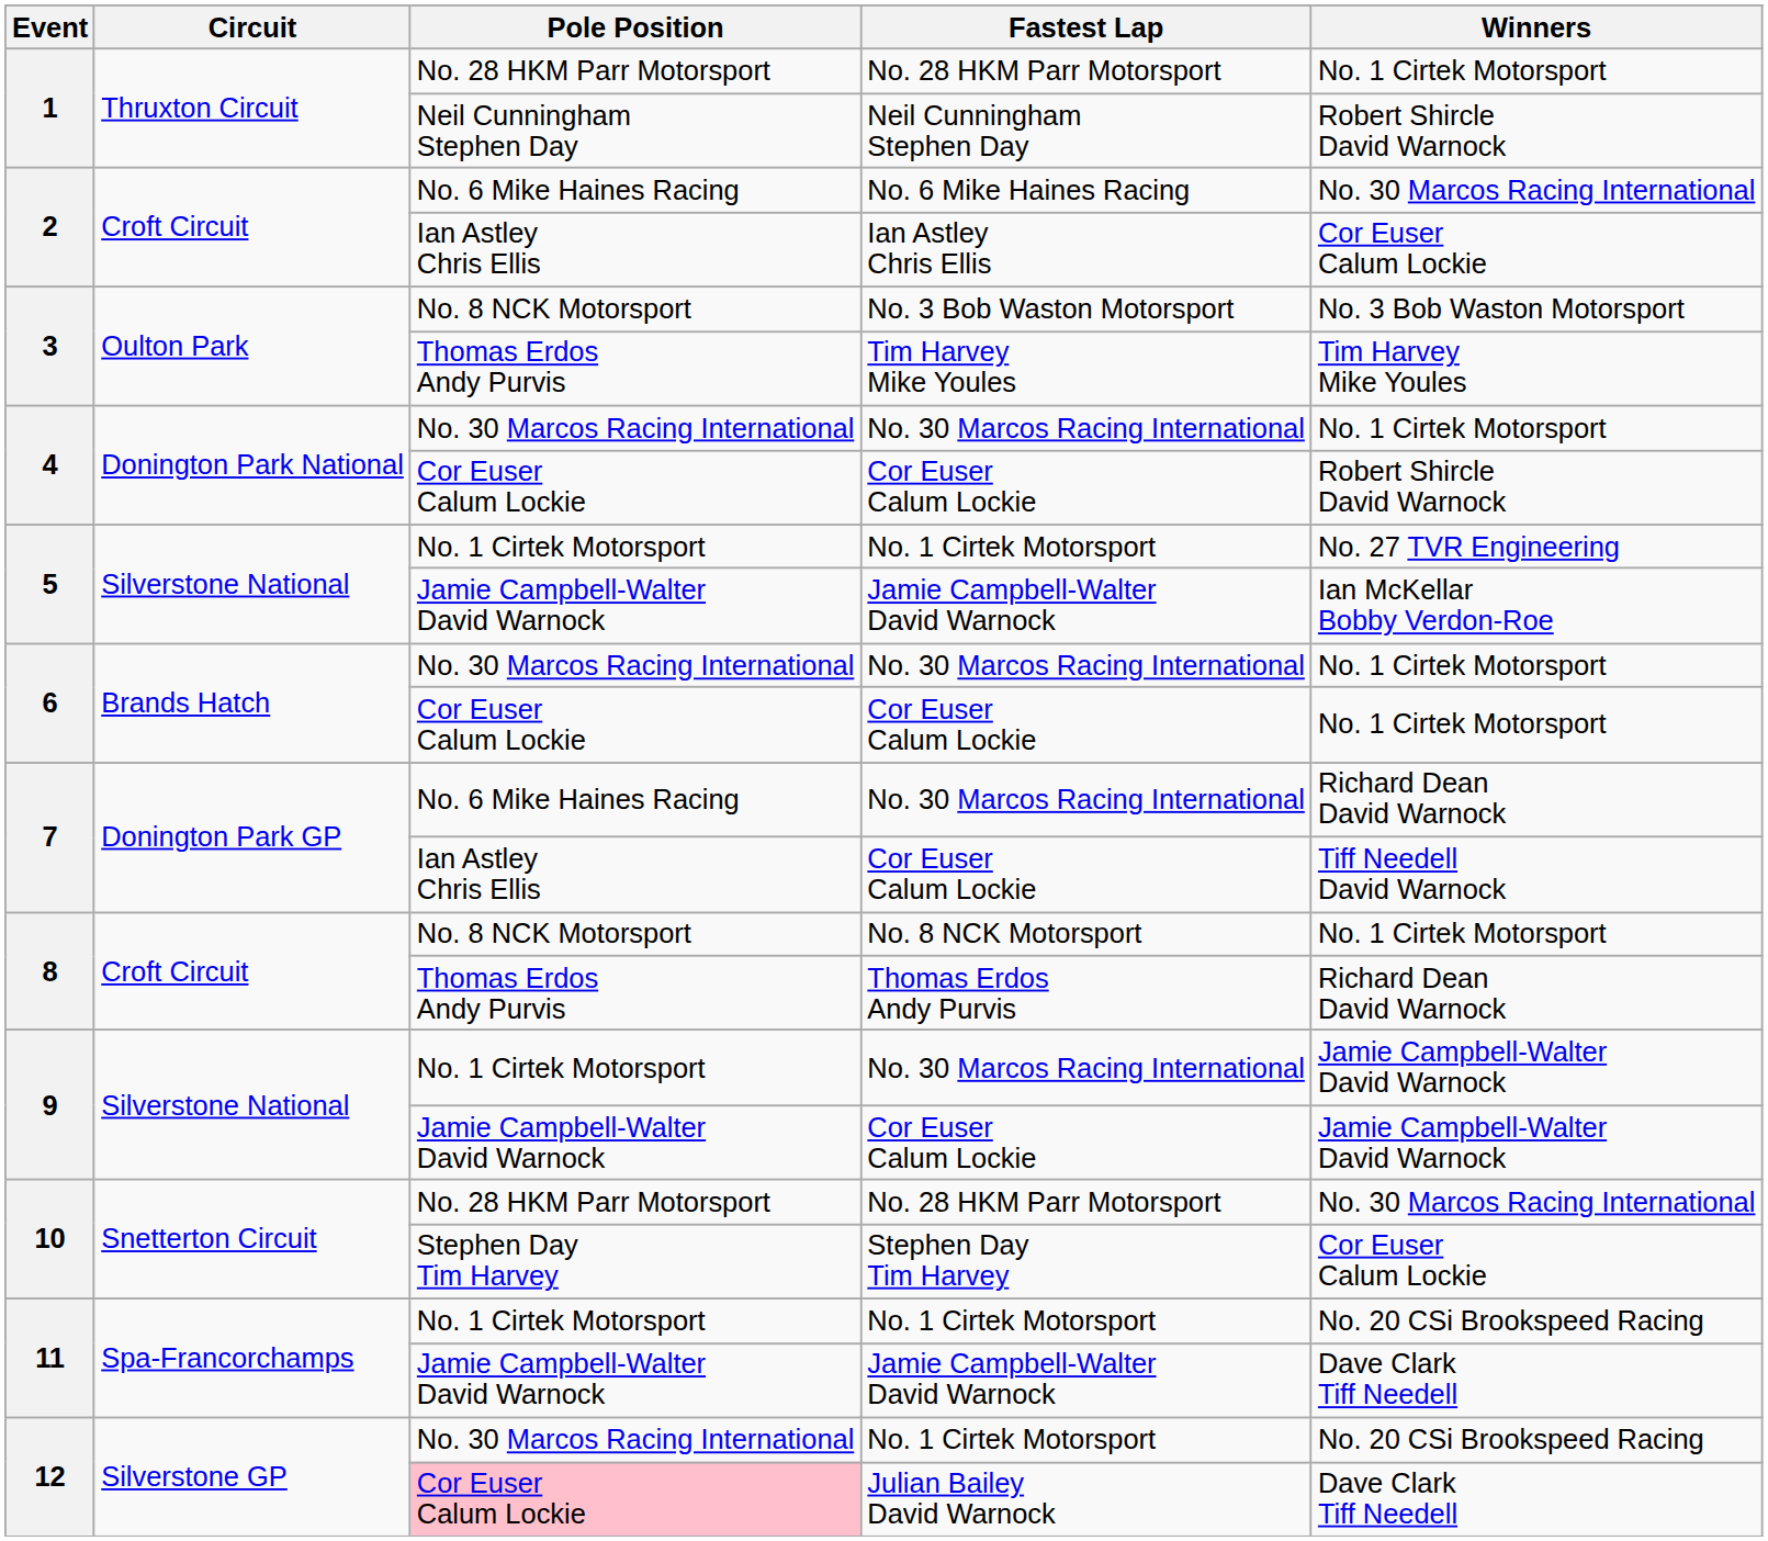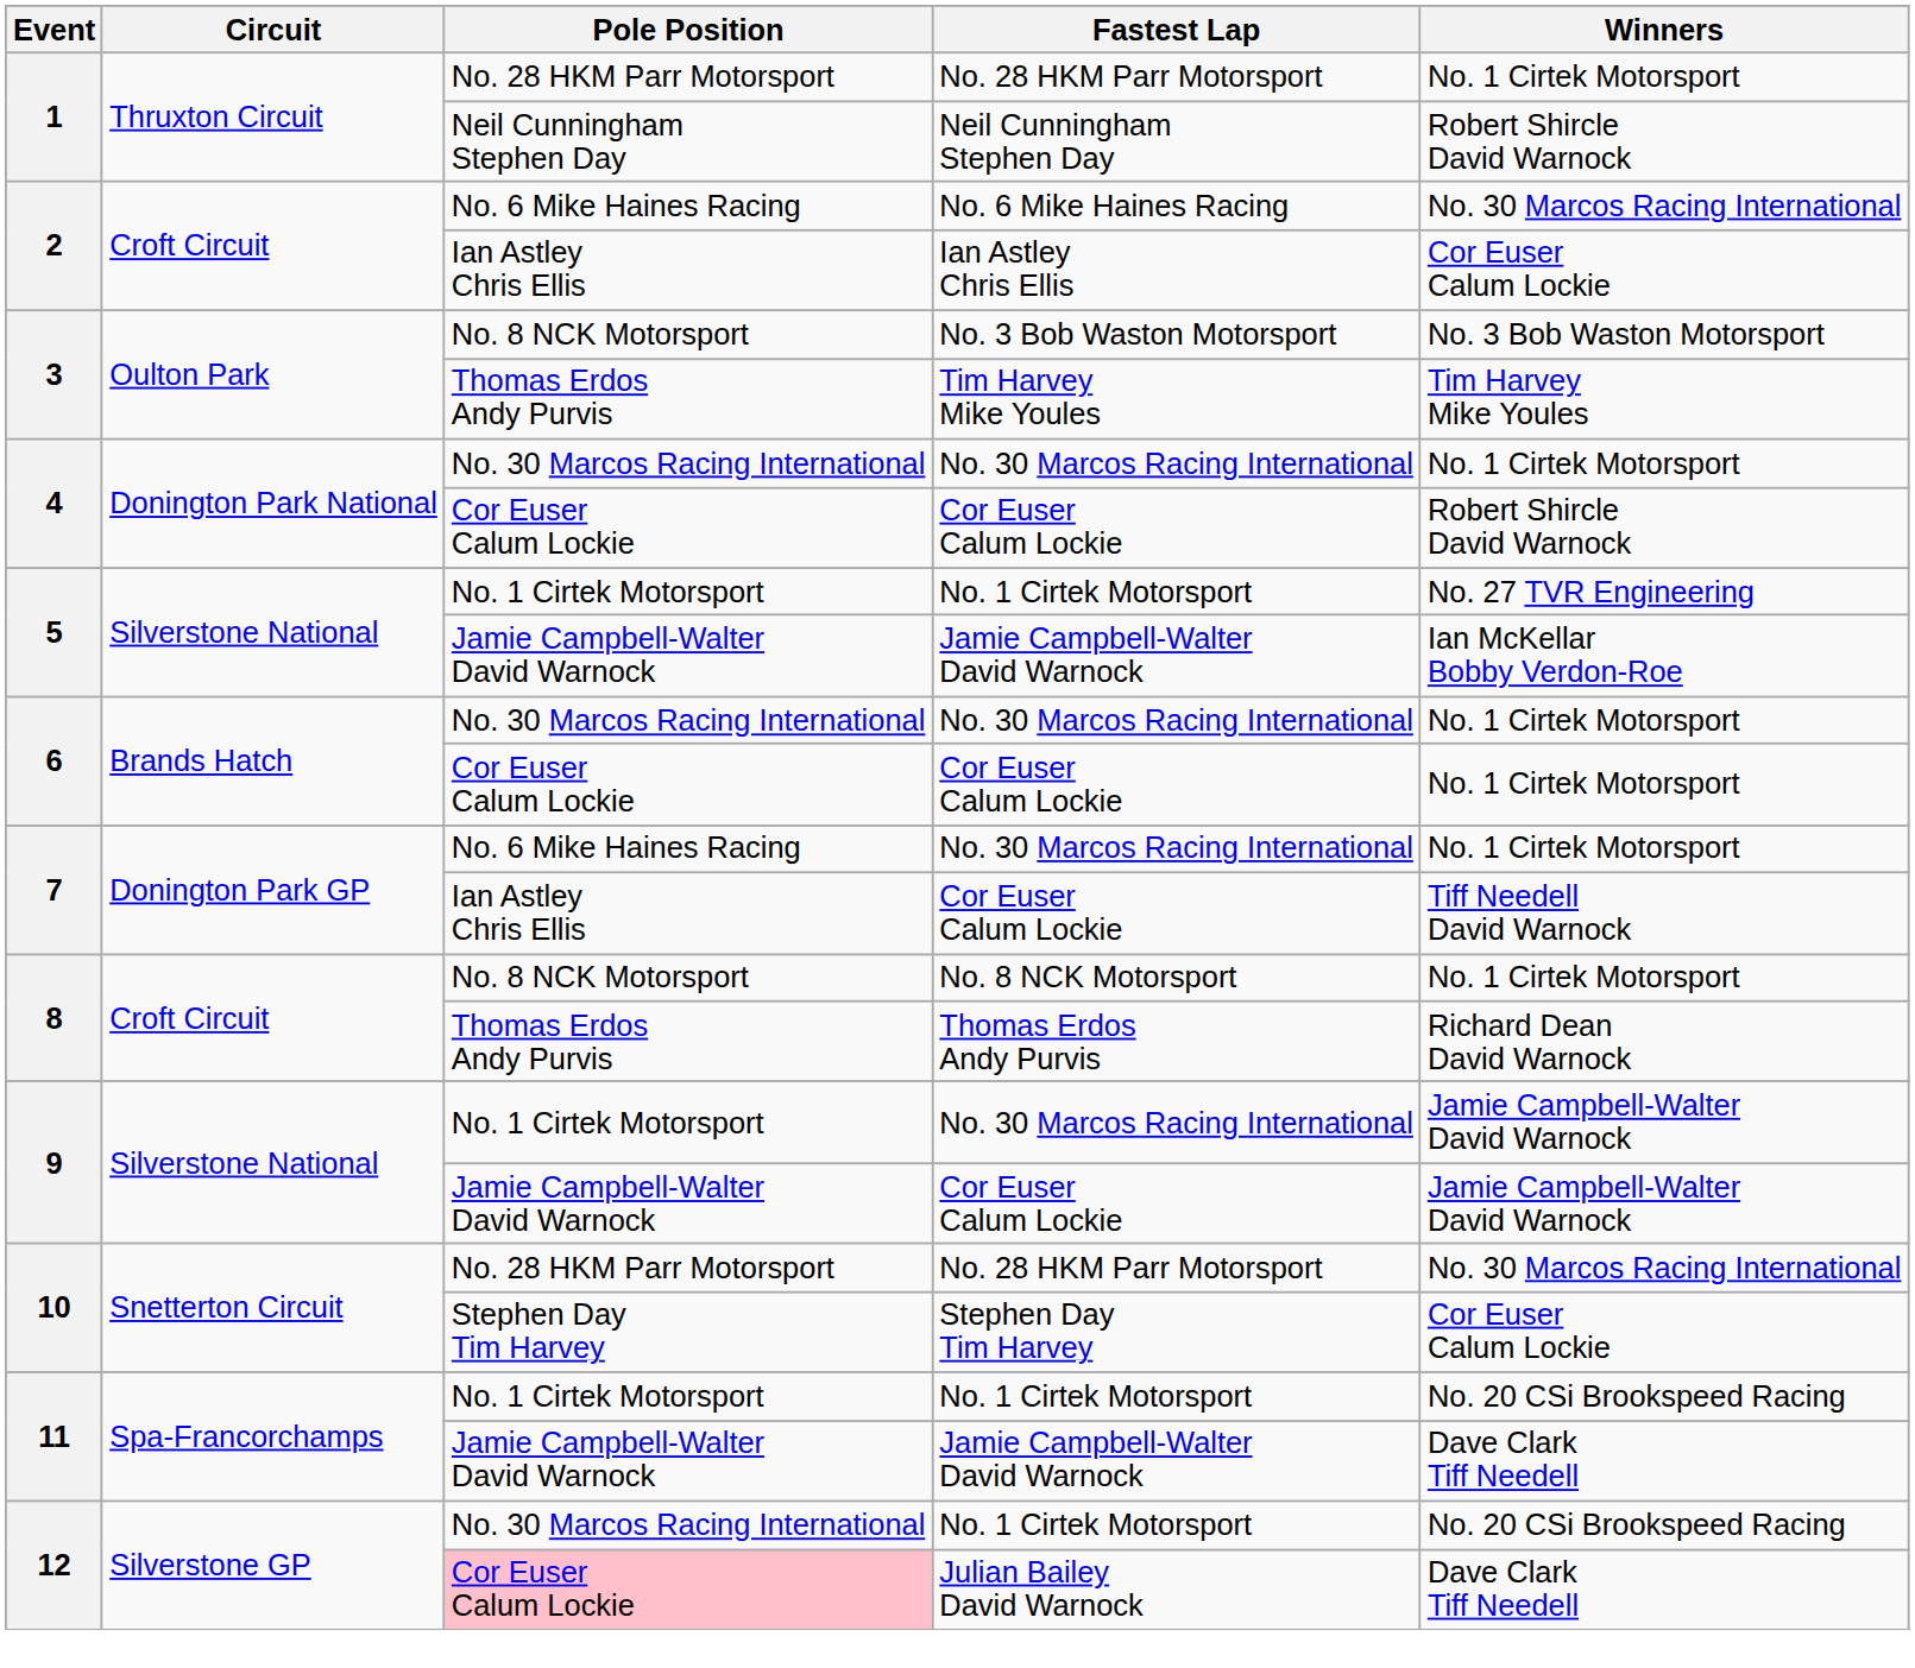7 / No. 30 Marcos Racing International | Winners: Richard Dean David Warnock -> No. 1 Cirtek Motorsport
